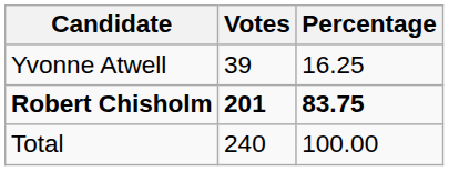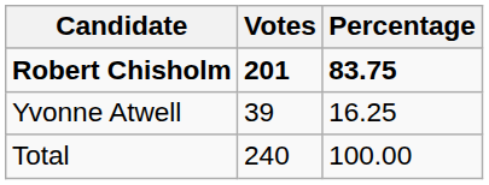rows swapped: Robert Chisholm <-> Yvonne Atwell
